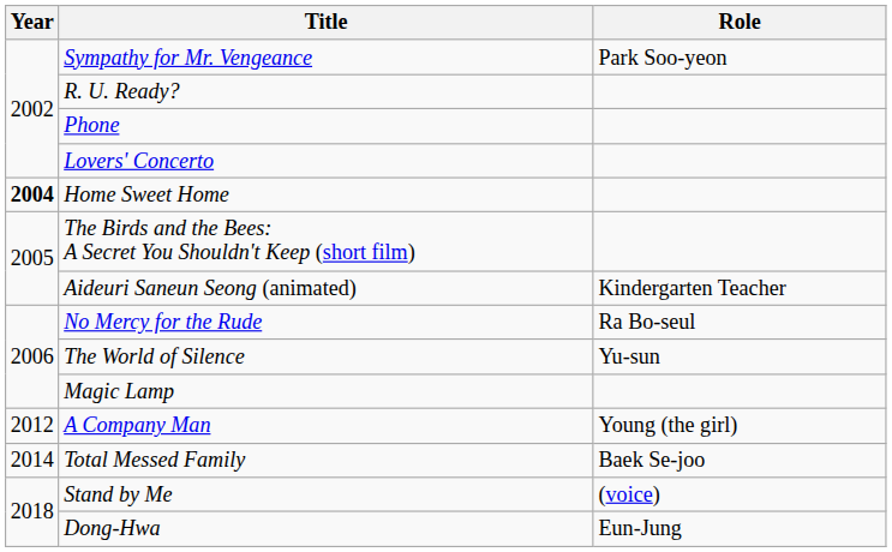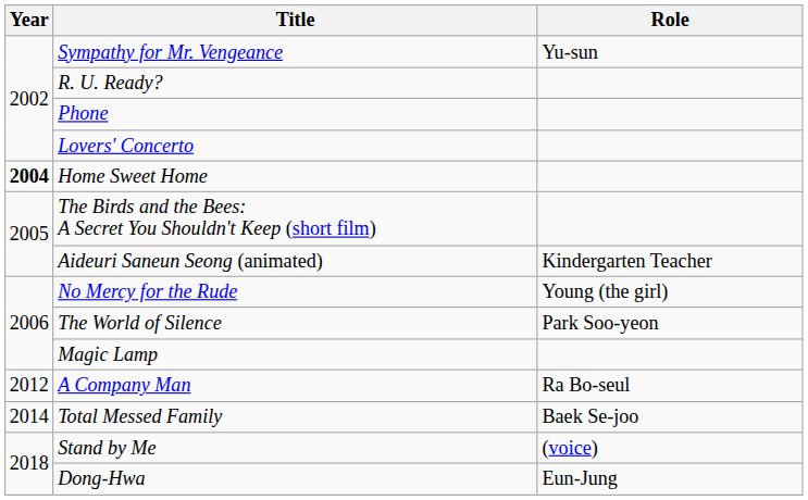Sympathy for Mr. Vengeance | Role: Park Soo-yeon -> Yu-sun
No Mercy for the Rude | Role: Ra Bo-seul -> Young (the girl)
The World of Silence | Role: Yu-sun -> Park Soo-yeon
A Company Man | Role: Young (the girl) -> Ra Bo-seul
